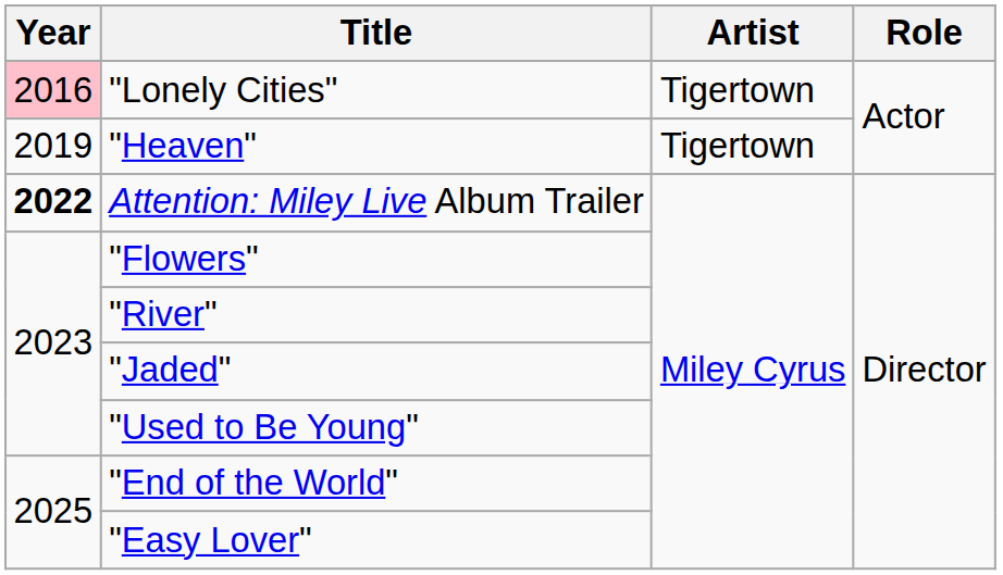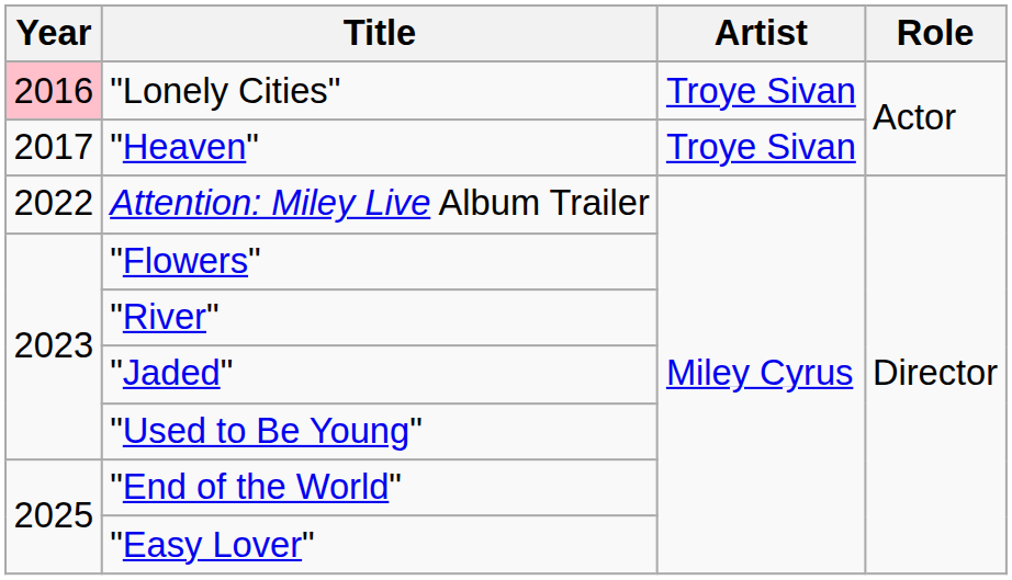"Lonely Cities" | Artist: Tigertown -> Troye Sivan
"Heaven" | Year: 2019 -> 2017
"Heaven" | Artist: Tigertown -> Troye Sivan
Attention: Miley Live Album Trailer | Year: bold -> normal
